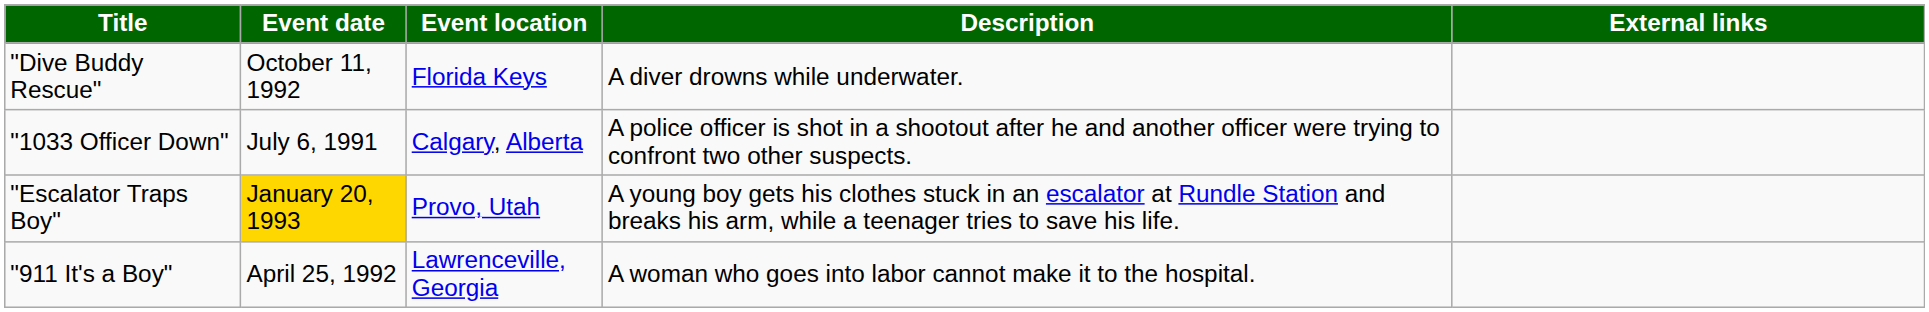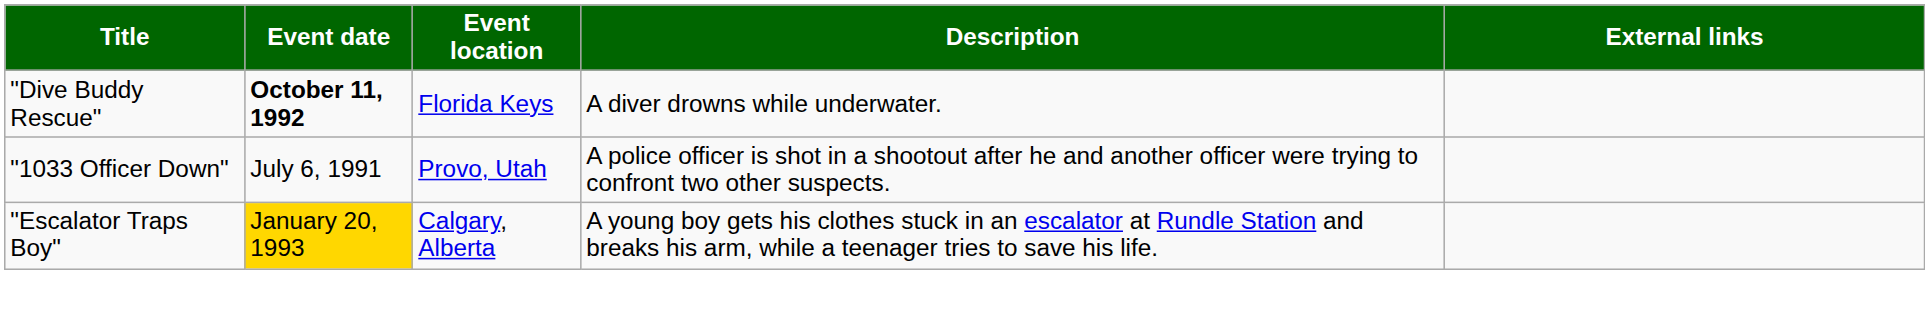"Dive Buddy Rescue" | Event date: normal -> bold
"1033 Officer Down" | Event location: Calgary, Alberta -> Provo, Utah
"Escalator Traps Boy" | Event location: Provo, Utah -> Calgary, Alberta
- row: "911 It's a Boy" | April 25, 1992 | Lawrenceville, Georgia | A woman who goes into labor cannot make it to the hospital.
